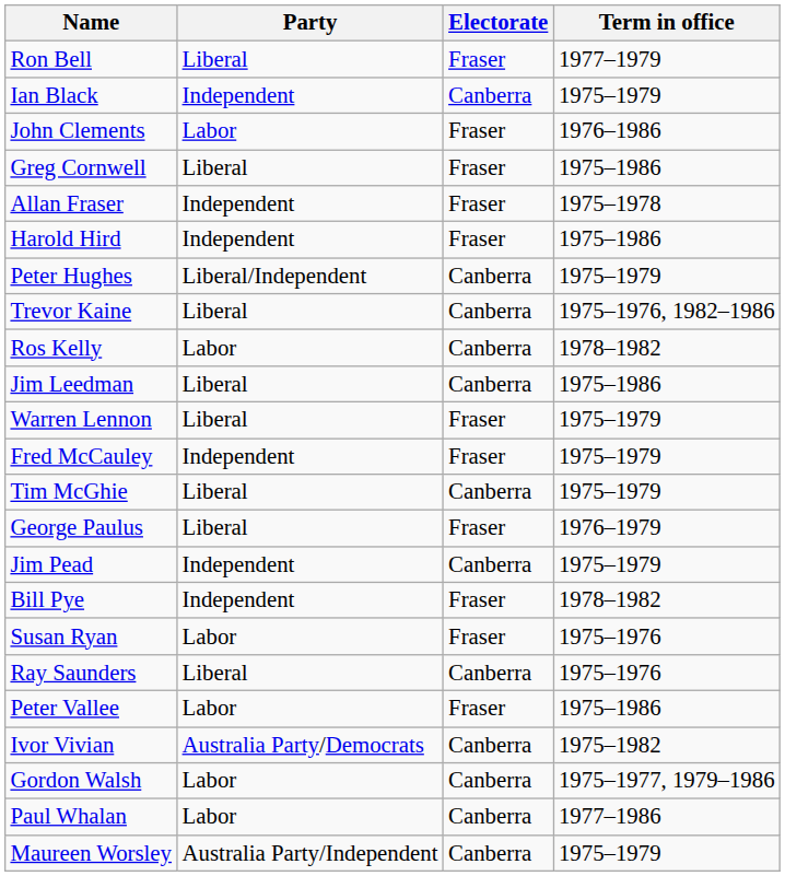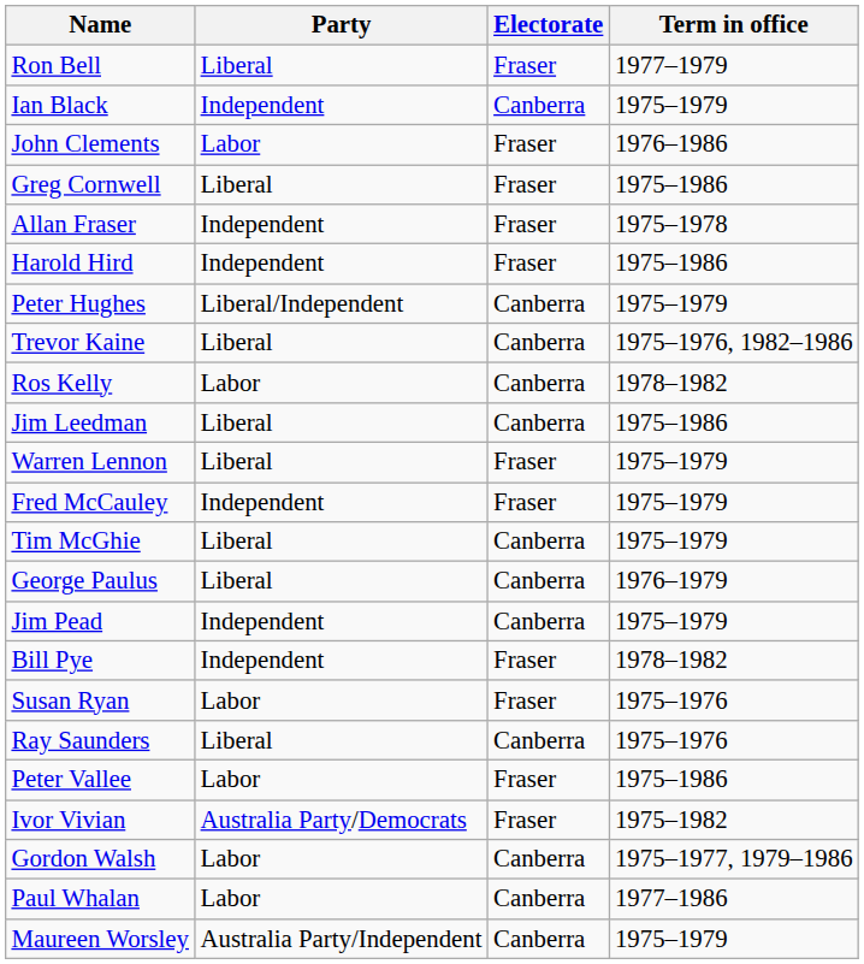George Paulus | Electorate: Fraser -> Canberra
Ivor Vivian | Electorate: Canberra -> Fraser
